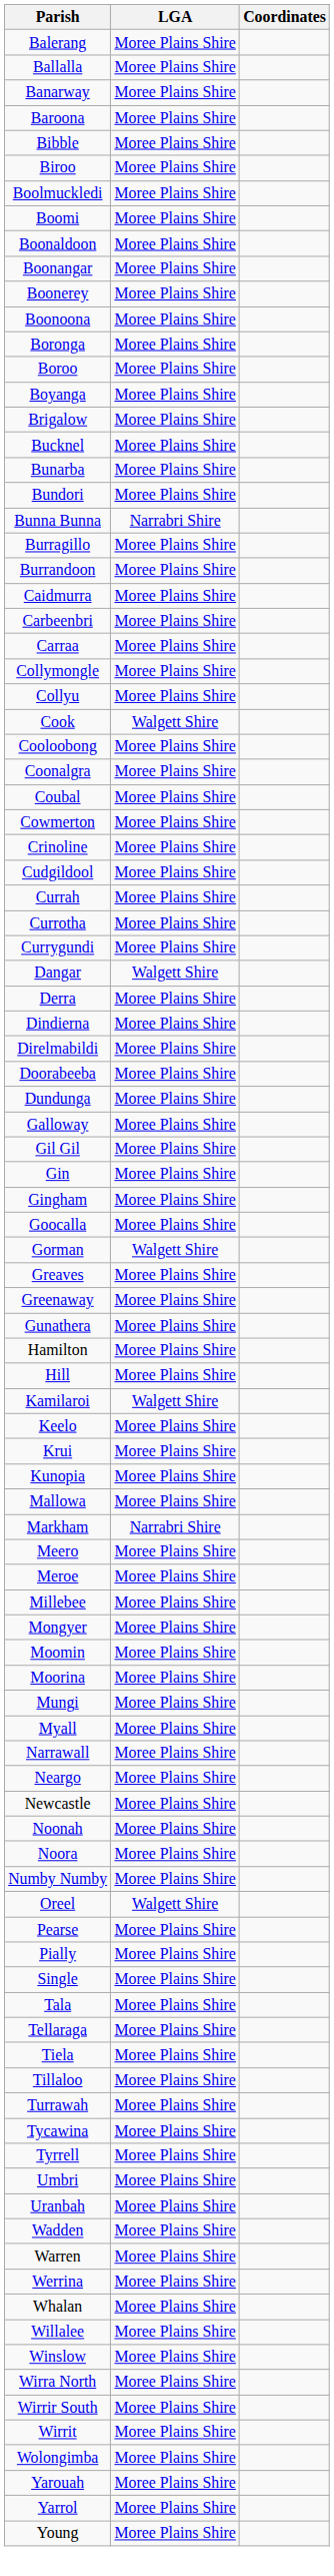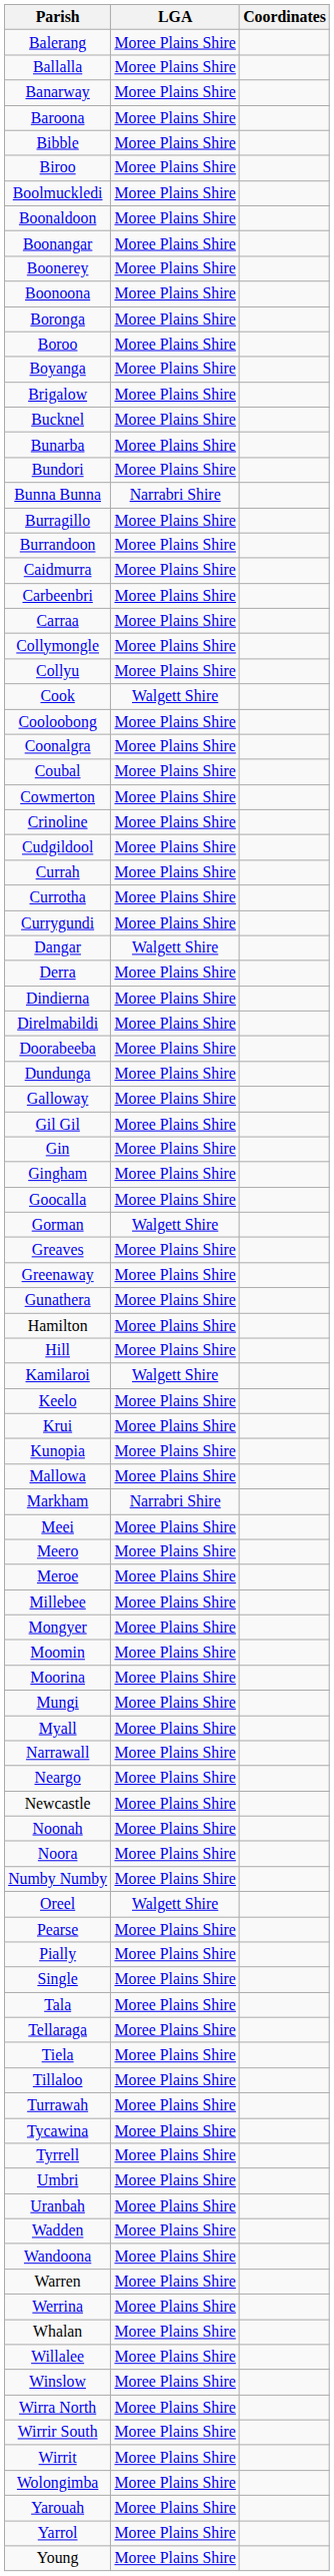- row: Boomi | Moree Plains Shire
+ row: Meei | Moree Plains Shire
+ row: Wandoona | Moree Plains Shire
